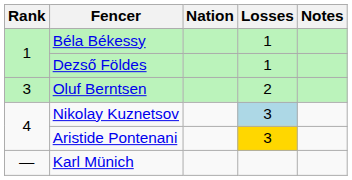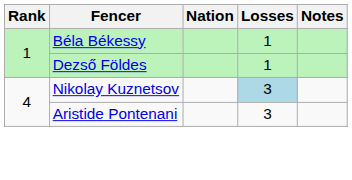- row: 3 | Oluf Berntsen | 2
Aristide Pontenani | Losses: gold background -> no background
- row: — | Karl Münich
